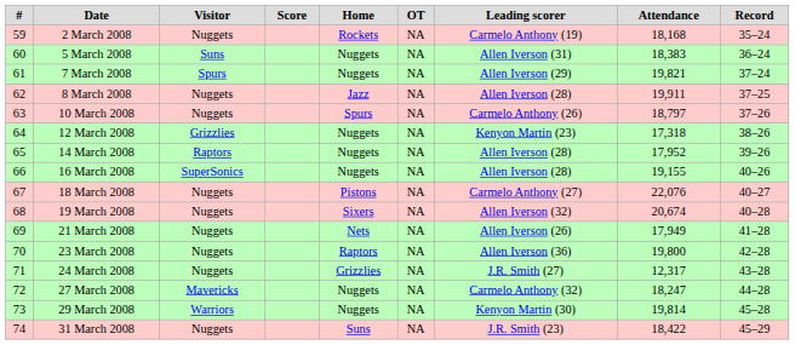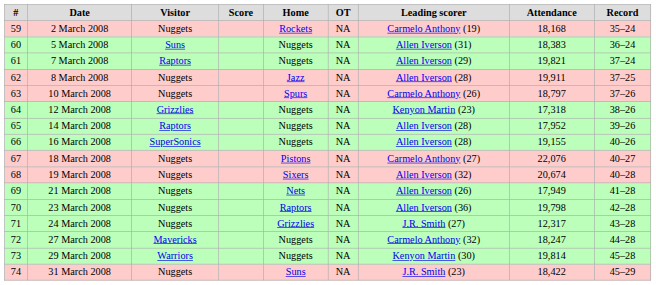7 March 2008 | Visitor: Spurs -> Raptors
23 March 2008 | Attendance: 19,800 -> 19,798
